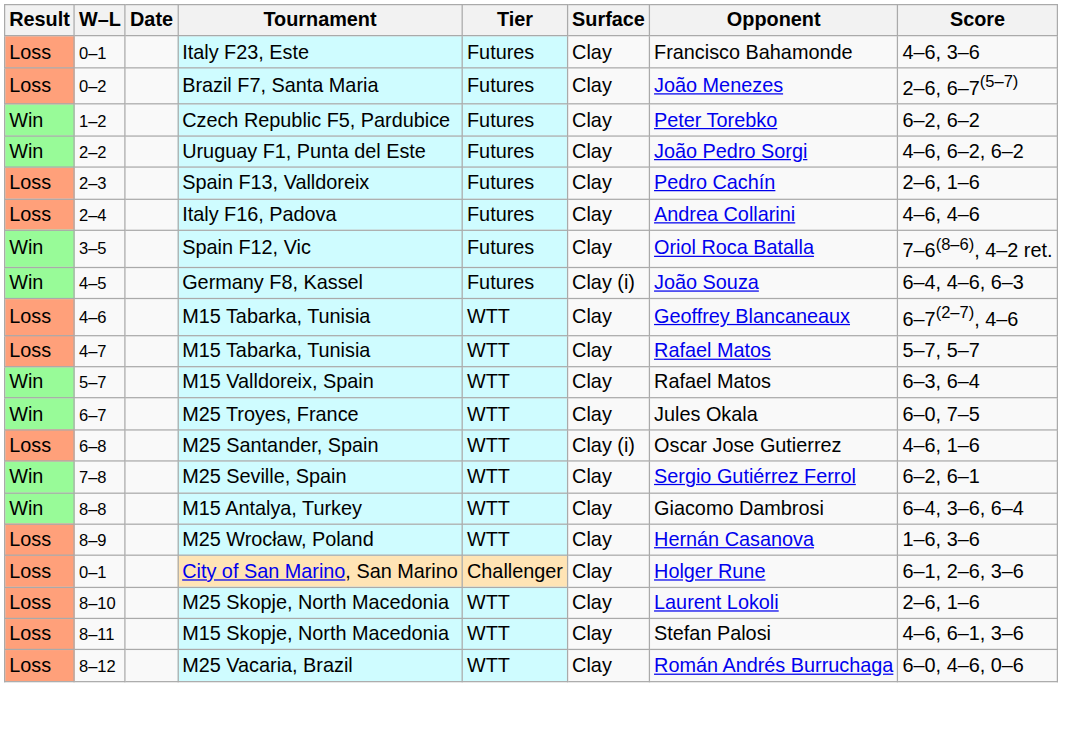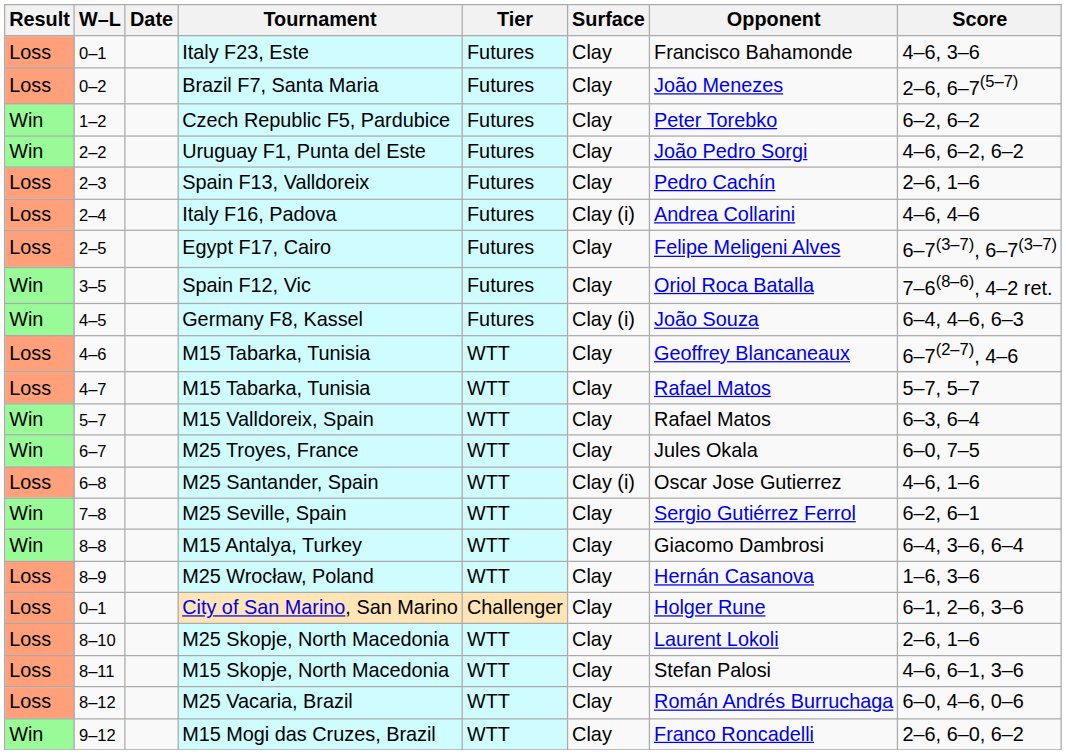Italy F16, Padova | Surface: Clay -> Clay (i)
+ row: Loss | 2–5 | Egypt F17, Cairo | Futures | Clay | Felipe Meligeni Alves | 6–7(3–7), 6–7(3–7)
+ row: Win | 9–12 | M15 Mogi das Cruzes, Brazil | WTT | Clay | Franco Roncadelli | 2–6, 6–0, 6–2
